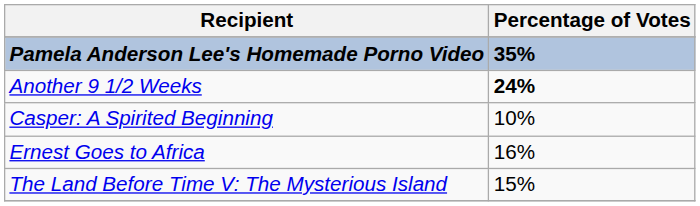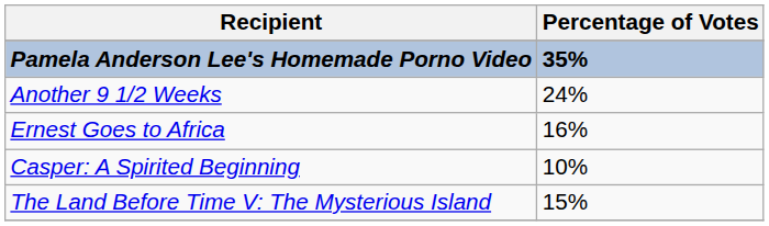Another 9 1/2 Weeks | Percentage of Votes: bold -> normal
rows swapped: Casper: A Spirited Beginning <-> Ernest Goes to Africa
